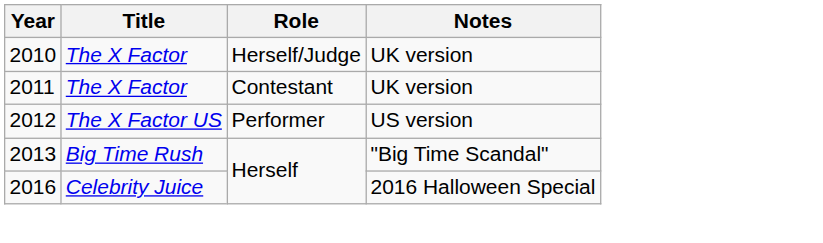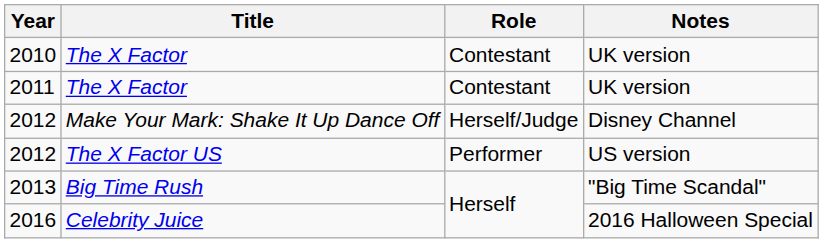2010 | Role: Herself/Judge -> Contestant
+ row: 2012 | Make Your Mark: Shake It Up Dance Off | Herself/Judge | Disney Channel
